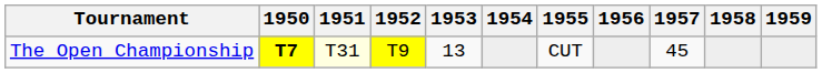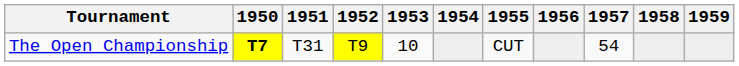The Open Championship | 1951: lightyellow background -> no background
The Open Championship | 1953: 13 -> 10
The Open Championship | 1957: 45 -> 54
